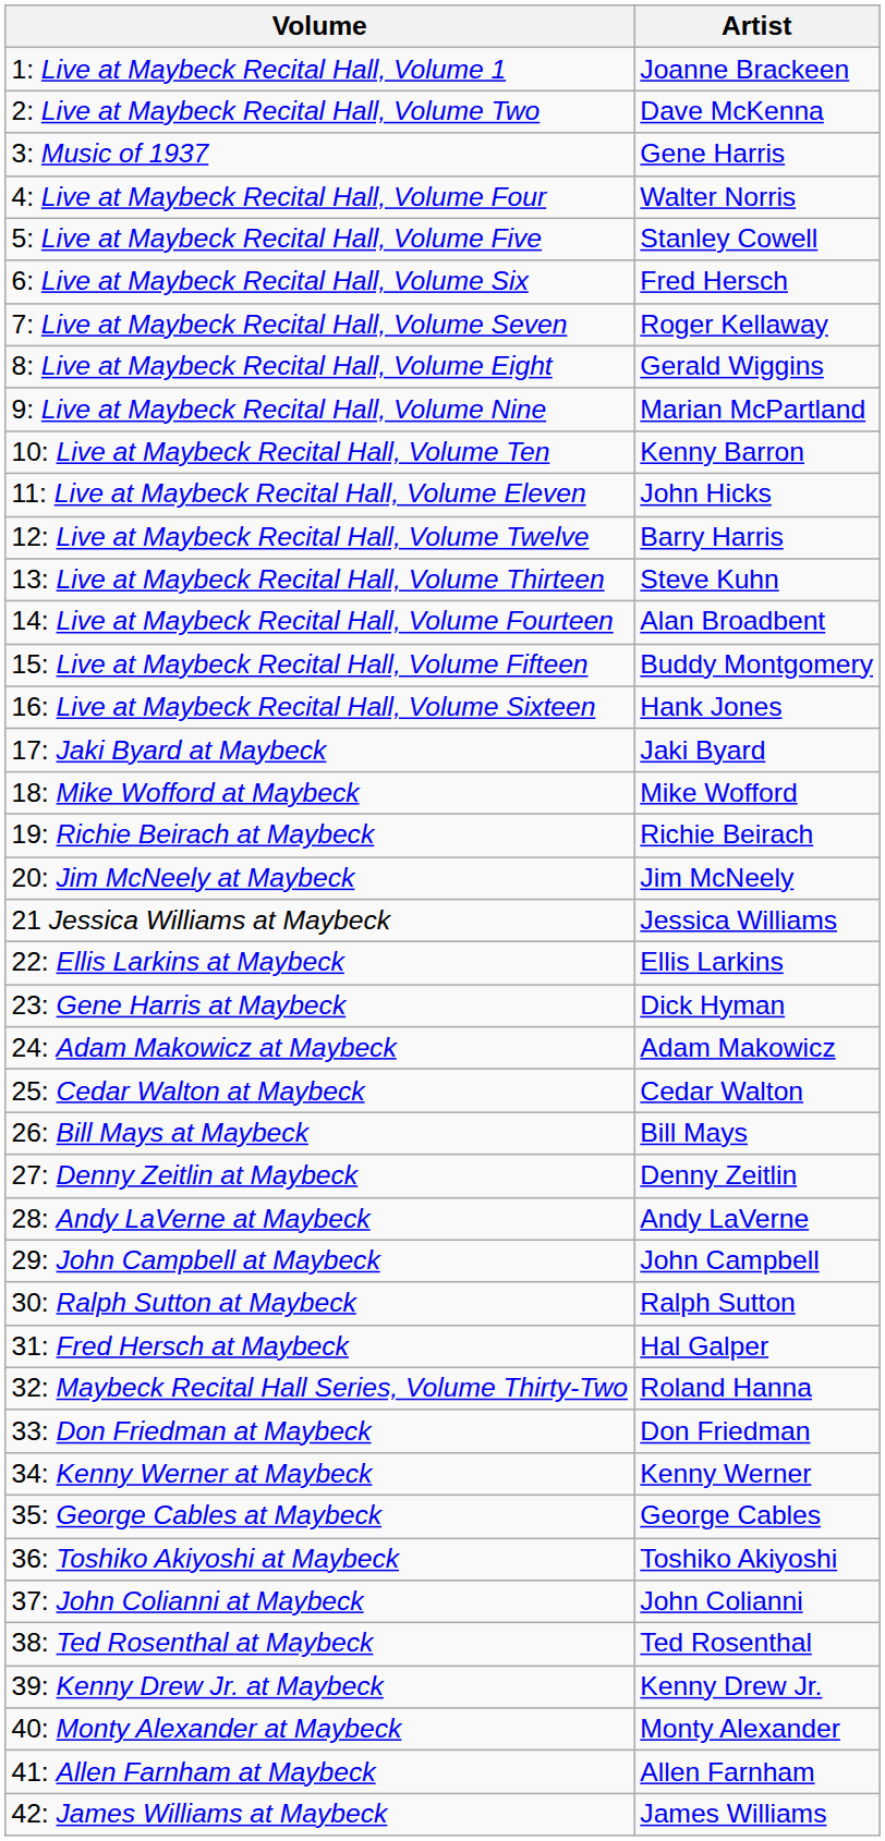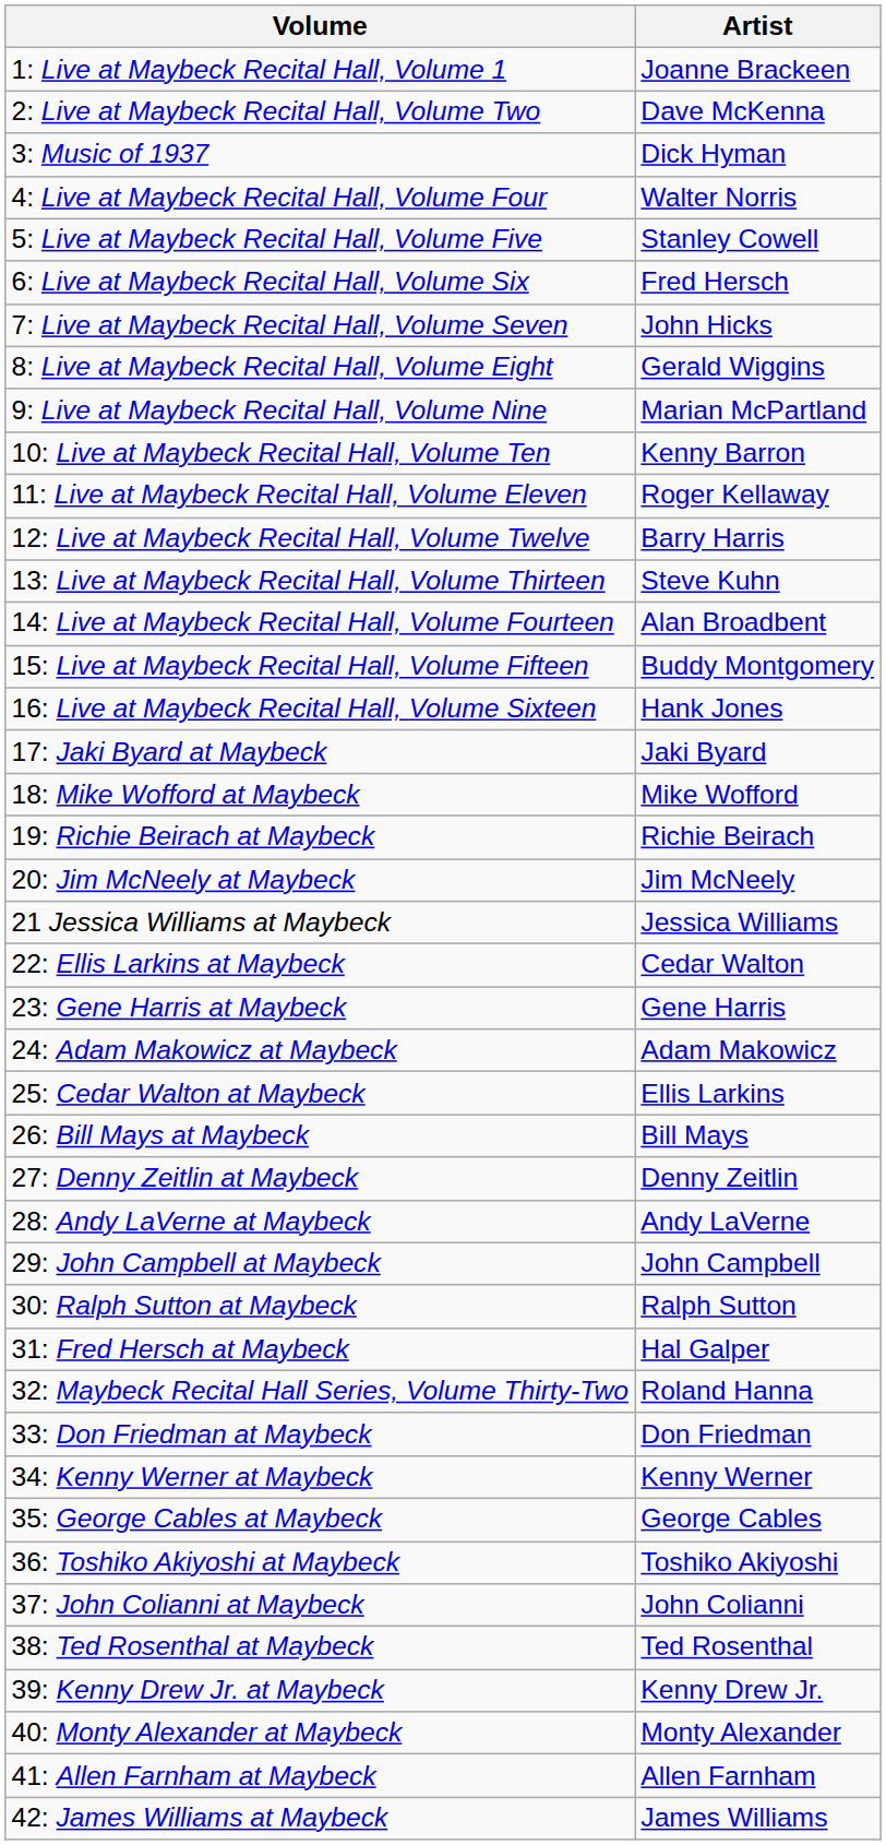3: Music of 1937 | Artist: Gene Harris -> Dick Hyman
7: Live at Maybeck Recital Hall, Volume Seven | Artist: Roger Kellaway -> John Hicks
11: Live at Maybeck Recital Hall, Volume Eleven | Artist: John Hicks -> Roger Kellaway
22: Ellis Larkins at Maybeck | Artist: Ellis Larkins -> Cedar Walton
23: Gene Harris at Maybeck | Artist: Dick Hyman -> Gene Harris
25: Cedar Walton at Maybeck | Artist: Cedar Walton -> Ellis Larkins
